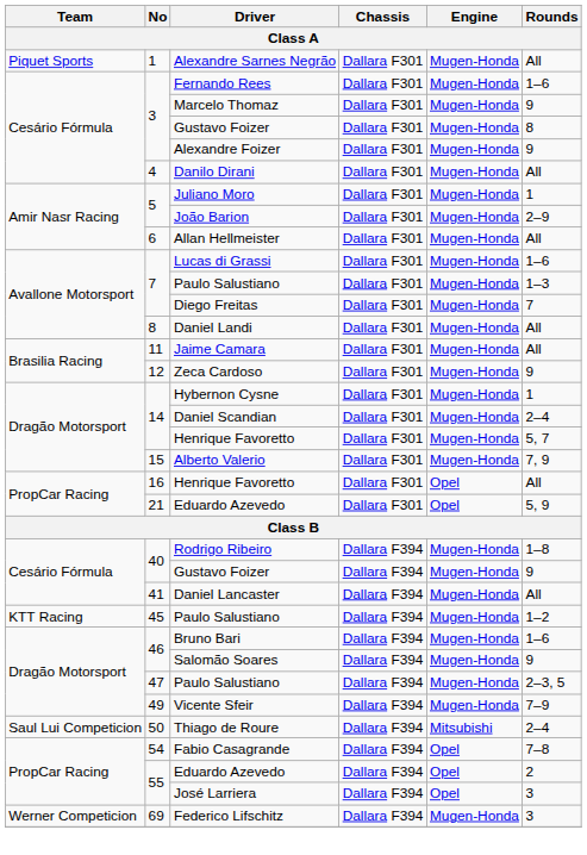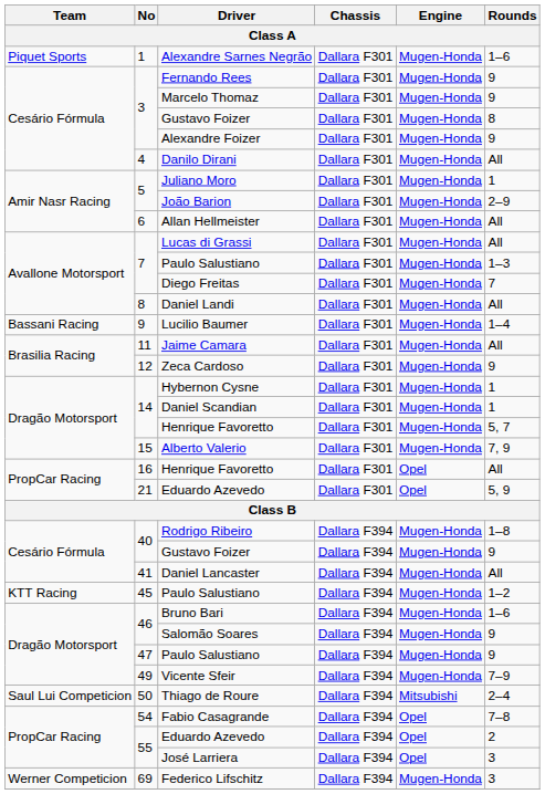Alexandre Sarnes Negrão | Rounds: All -> 1–6
Fernando Rees | Rounds: 1–6 -> 9
Lucas di Grassi | Rounds: 1–6 -> All
+ row: Bassani Racing | 9 | Lucilio Baumer | Dallara F301 | Mugen-Honda | 1–4
Daniel Scandian | Rounds: 2–4 -> 1
47 / Paulo Salustiano | Rounds: 2–3, 5 -> 9
